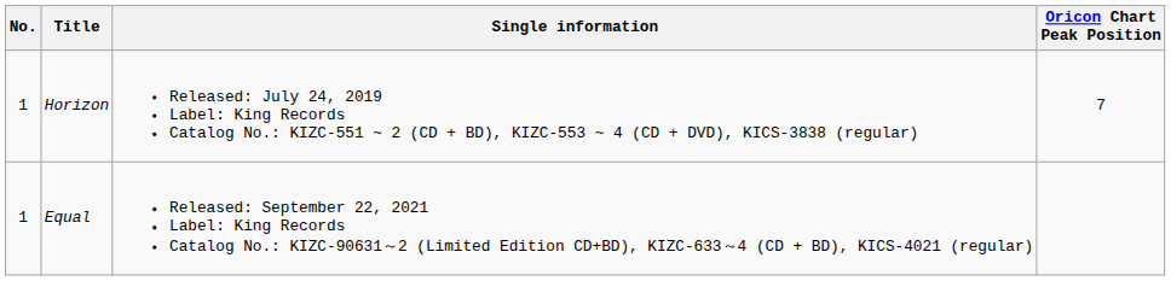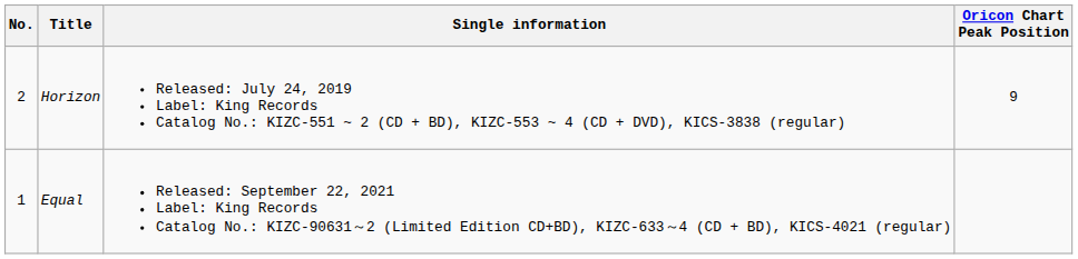Horizon | No.: 1 -> 2
Horizon | Oricon Chart Peak Position: 7 -> 9
